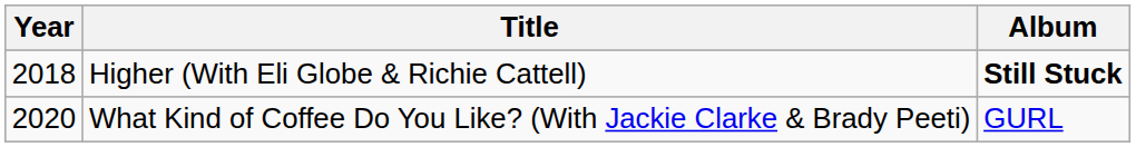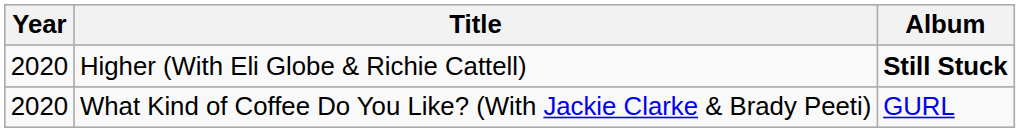Higher (With Eli Globe & Richie Cattell) | Year: 2018 -> 2020
